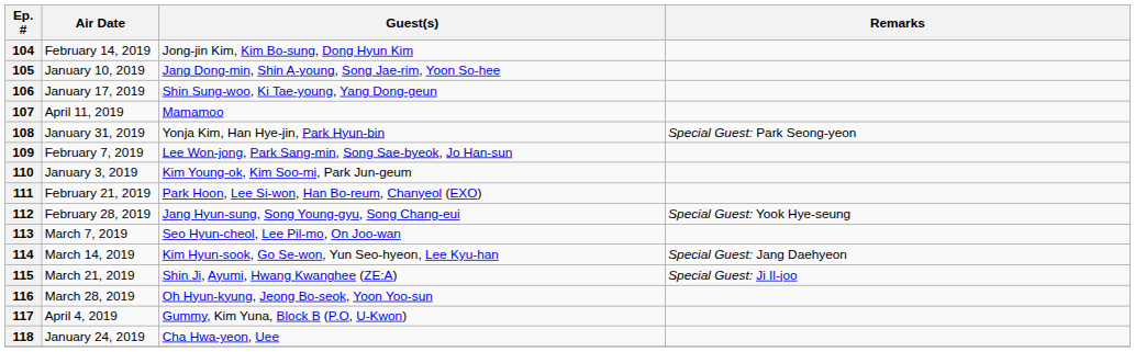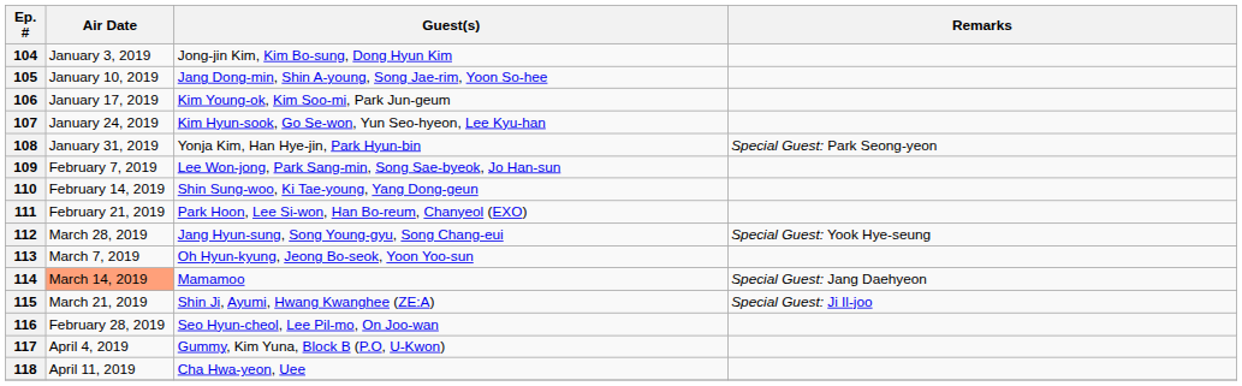104 | Air Date: February 14, 2019 -> January 3, 2019
106 | Guest(s): Shin Sung-woo, Ki Tae-young, Yang Dong-geun -> Kim Young-ok, Kim Soo-mi, Park Jun-geum
107 | Air Date: April 11, 2019 -> January 24, 2019
107 | Guest(s): Mamamoo -> Kim Hyun-sook, Go Se-won, Yun Seo-hyeon, Lee Kyu-han
110 | Air Date: January 3, 2019 -> February 14, 2019
110 | Guest(s): Kim Young-ok, Kim Soo-mi, Park Jun-geum -> Shin Sung-woo, Ki Tae-young, Yang Dong-geun
112 | Air Date: February 28, 2019 -> March 28, 2019
113 | Guest(s): Seo Hyun-cheol, Lee Pil-mo, On Joo-wan -> Oh Hyun-kyung, Jeong Bo-seok, Yoon Yoo-sun
114 | Air Date: no background -> lightsalmon background
114 | Guest(s): Kim Hyun-sook, Go Se-won, Yun Seo-hyeon, Lee Kyu-han -> Mamamoo
116 | Air Date: March 28, 2019 -> February 28, 2019
116 | Guest(s): Oh Hyun-kyung, Jeong Bo-seok, Yoon Yoo-sun -> Seo Hyun-cheol, Lee Pil-mo, On Joo-wan
118 | Air Date: January 24, 2019 -> April 11, 2019
